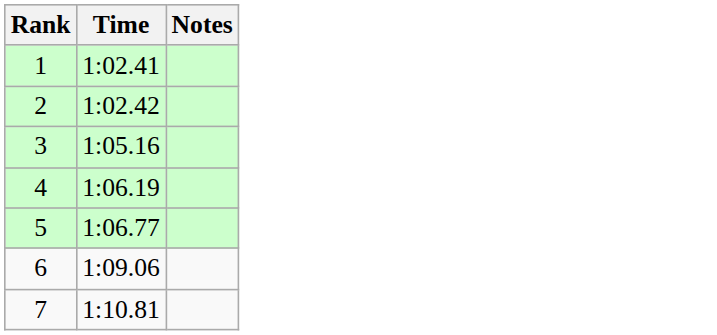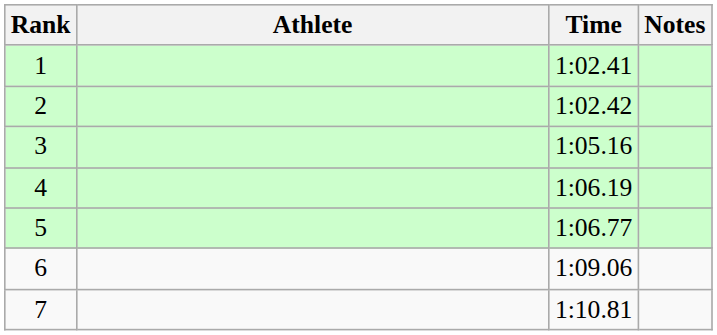+ column: Athlete
